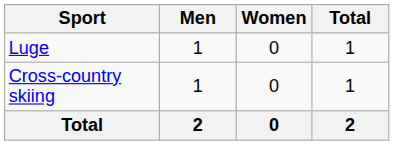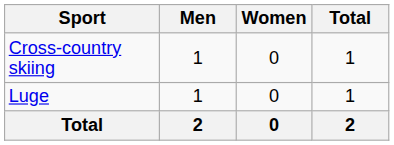rows swapped: Cross-country skiing <-> Luge
